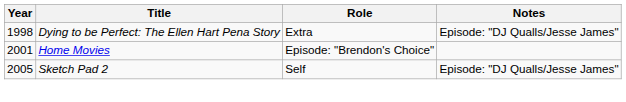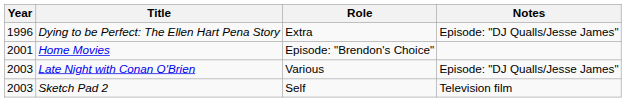Dying to be Perfect: The Ellen Hart Pena Story | Year: 1998 -> 1996
+ row: 2003 | Late Night with Conan O'Brien | Various | Episode: "DJ Qualls/Jesse James"
Sketch Pad 2 | Year: 2005 -> 2003
Sketch Pad 2 | Notes: Episode: "DJ Qualls/Jesse James" -> Television film
